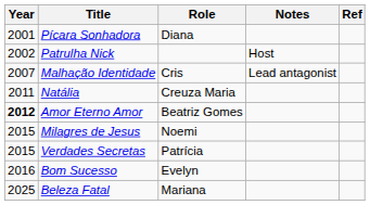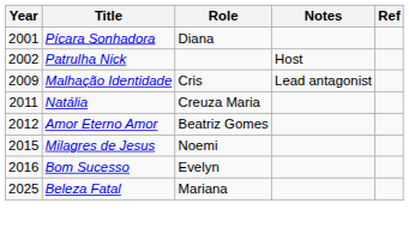Malhação Identidade | Year: 2007 -> 2009
Amor Eterno Amor | Year: bold -> normal
- row: 2015 | Verdades Secretas | Patrícia
